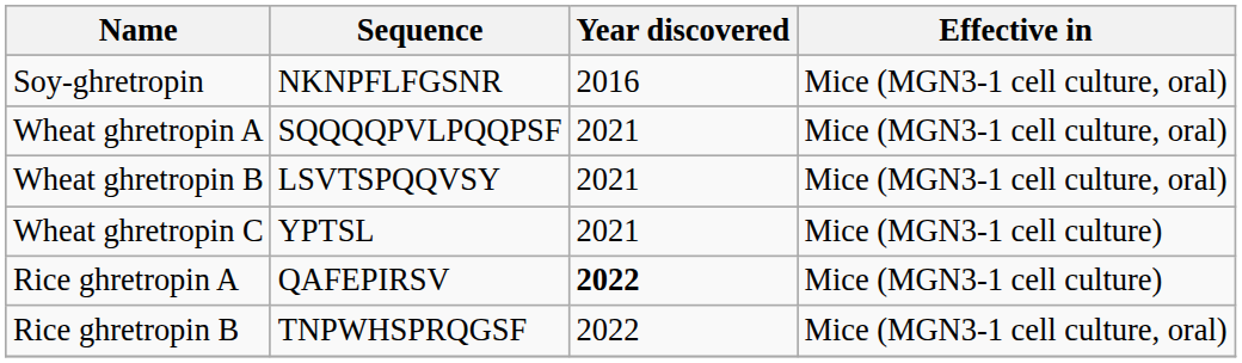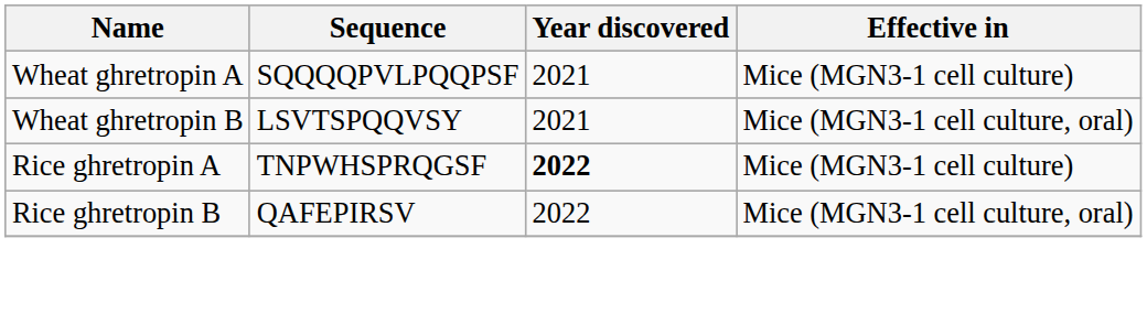- row: Soy-ghretropin | NKNPFLFGSNR | 2016 | Mice (MGN3-1 cell culture, oral)
Wheat ghretropin A | Effective in: Mice (MGN3-1 cell culture, oral) -> Mice (MGN3-1 cell culture)
- row: Wheat ghretropin C | YPTSL | 2021 | Mice (MGN3-1 cell culture)
Rice ghretropin A | Sequence: QAFEPIRSV -> TNPWHSPRQGSF
Rice ghretropin B | Sequence: TNPWHSPRQGSF -> QAFEPIRSV
